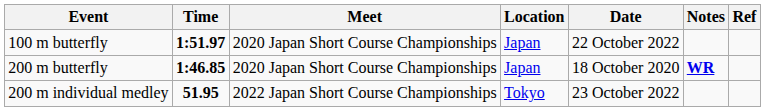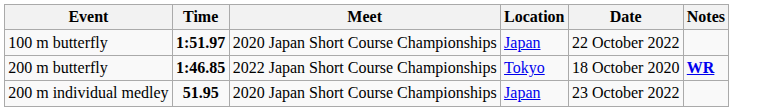- column: Ref
200 m butterfly | Meet: 2020 Japan Short Course Championships -> 2022 Japan Short Course Championships
200 m butterfly | Location: Japan -> Tokyo
200 m individual medley | Meet: 2022 Japan Short Course Championships -> 2020 Japan Short Course Championships
200 m individual medley | Location: Tokyo -> Japan
